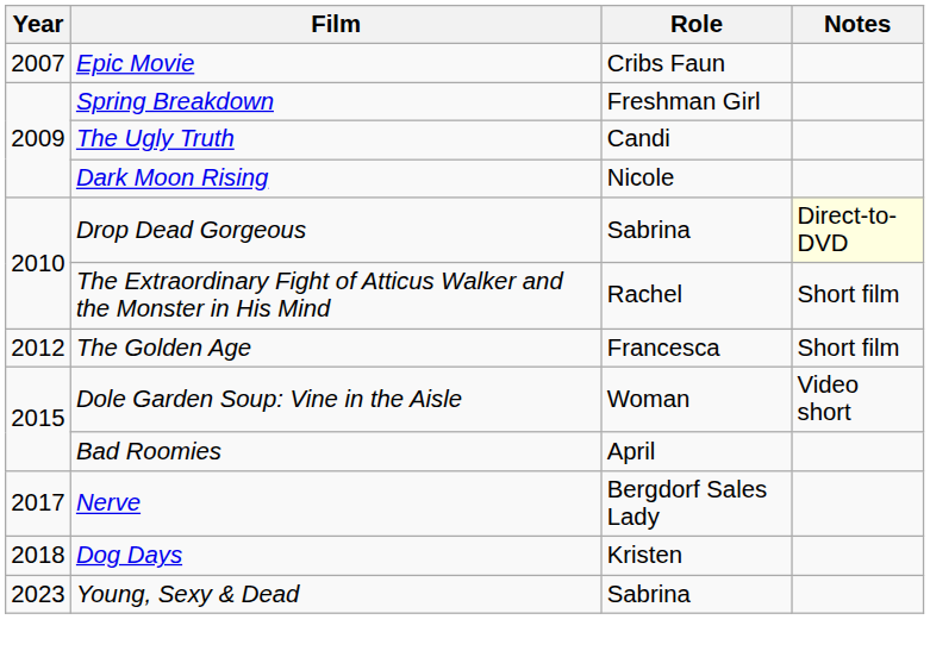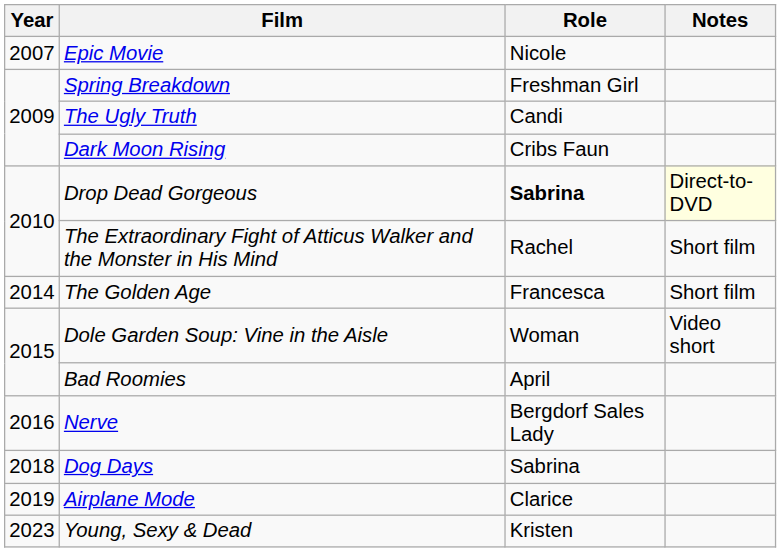Epic Movie | Role: Cribs Faun -> Nicole
Dark Moon Rising | Role: Nicole -> Cribs Faun
Drop Dead Gorgeous | Role: normal -> bold
The Golden Age | Year: 2012 -> 2014
Nerve | Year: 2017 -> 2016
Dog Days | Role: Kristen -> Sabrina
+ row: 2019 | Airplane Mode | Clarice
Young, Sexy & Dead | Role: Sabrina -> Kristen
